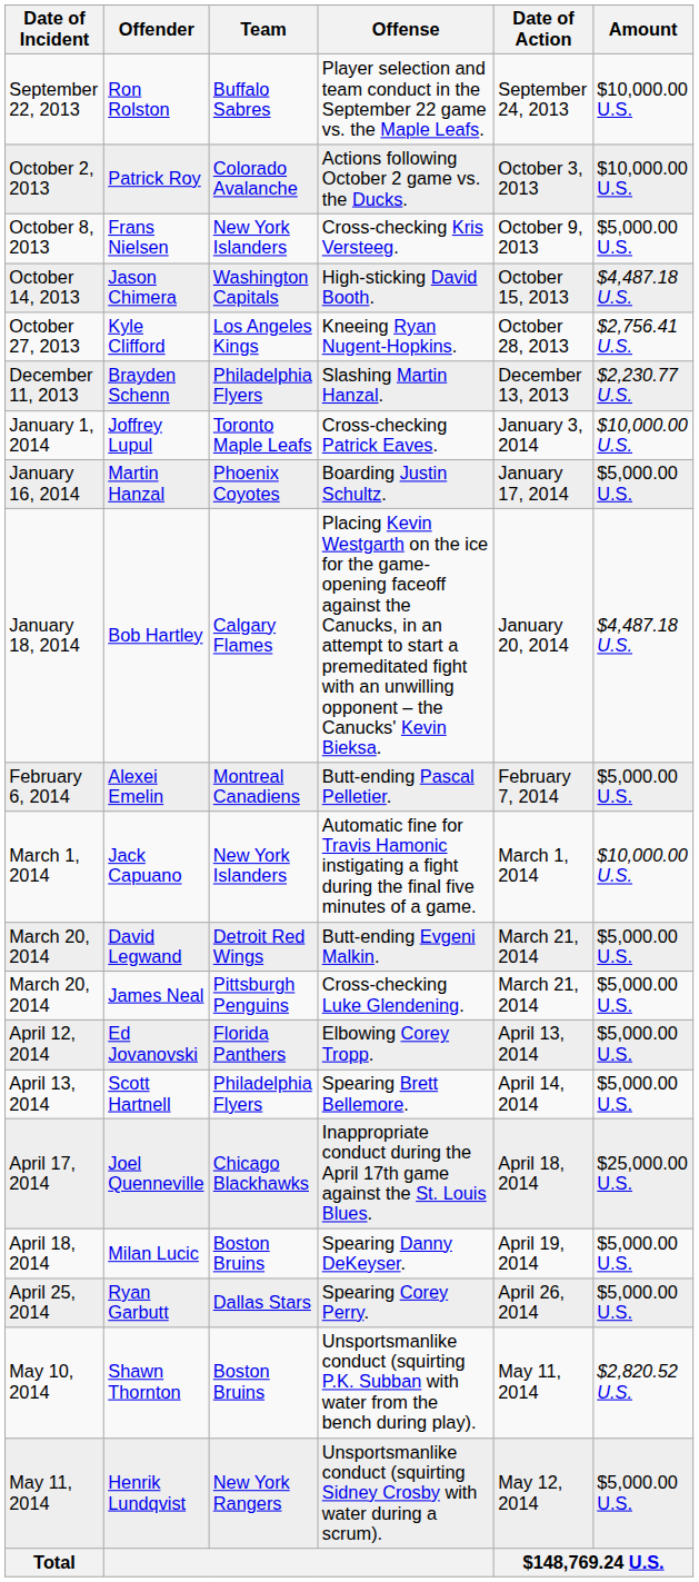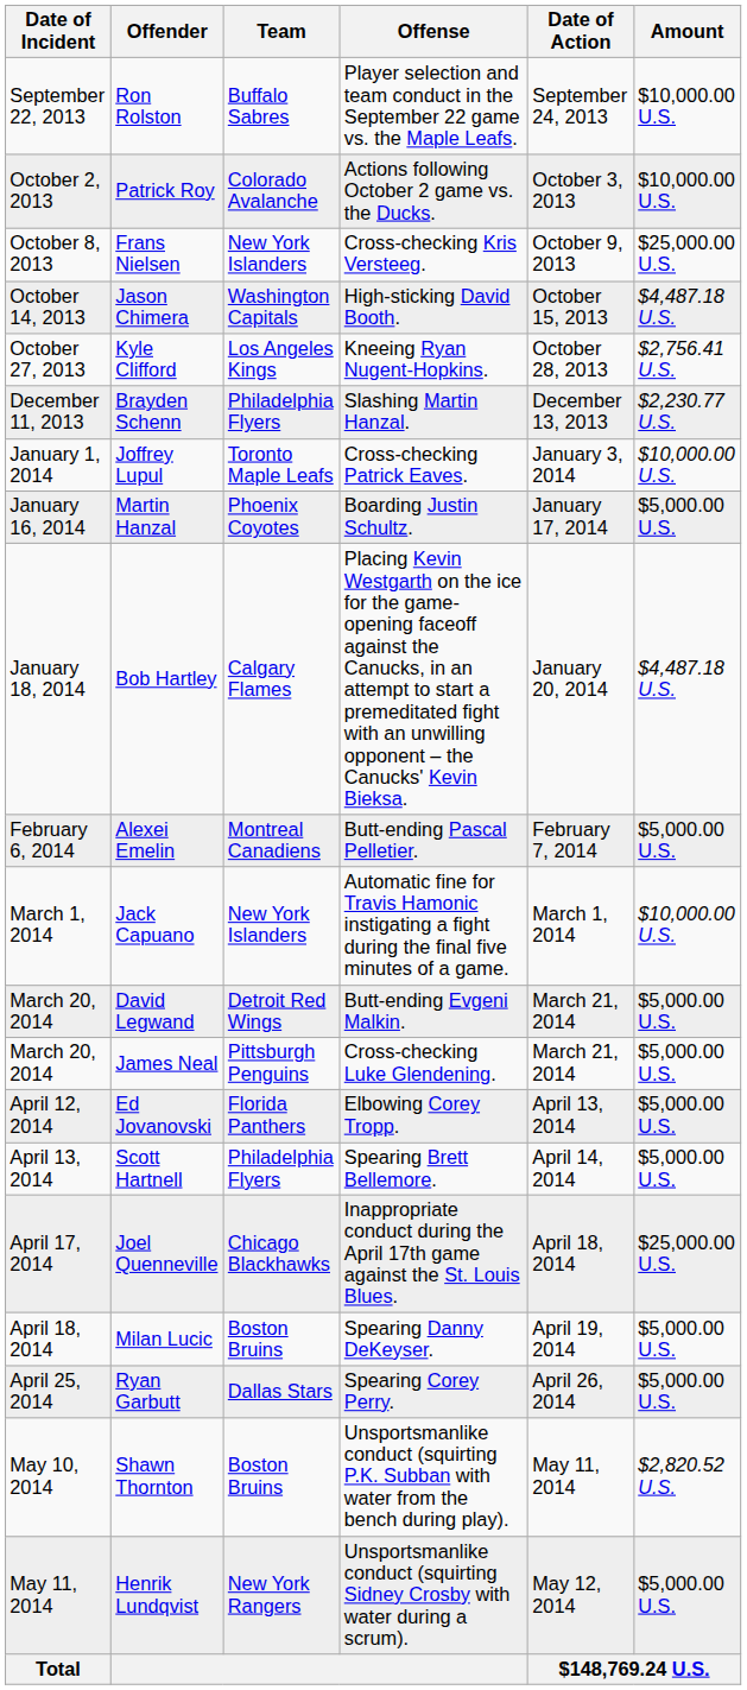Frans Nielsen | Amount: $5,000.00 U.S. -> $25,000.00 U.S.
